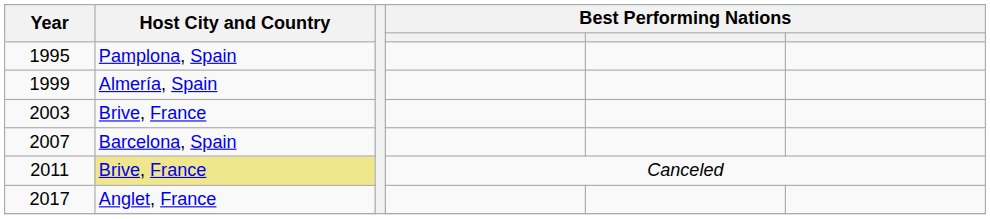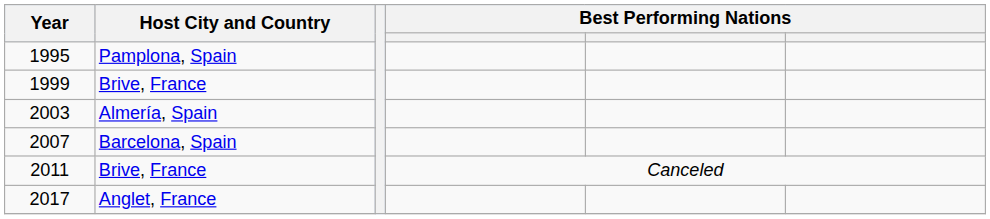1999 | Host City and Country: Almería, Spain -> Brive, France
2003 | Host City and Country: Brive, France -> Almería, Spain
2011 | Host City and Country: khaki background -> no background
